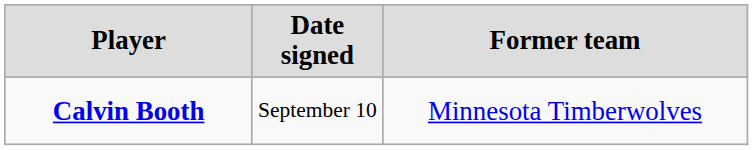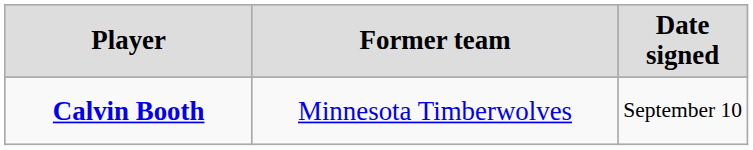columns swapped: Date signed <-> Former team
